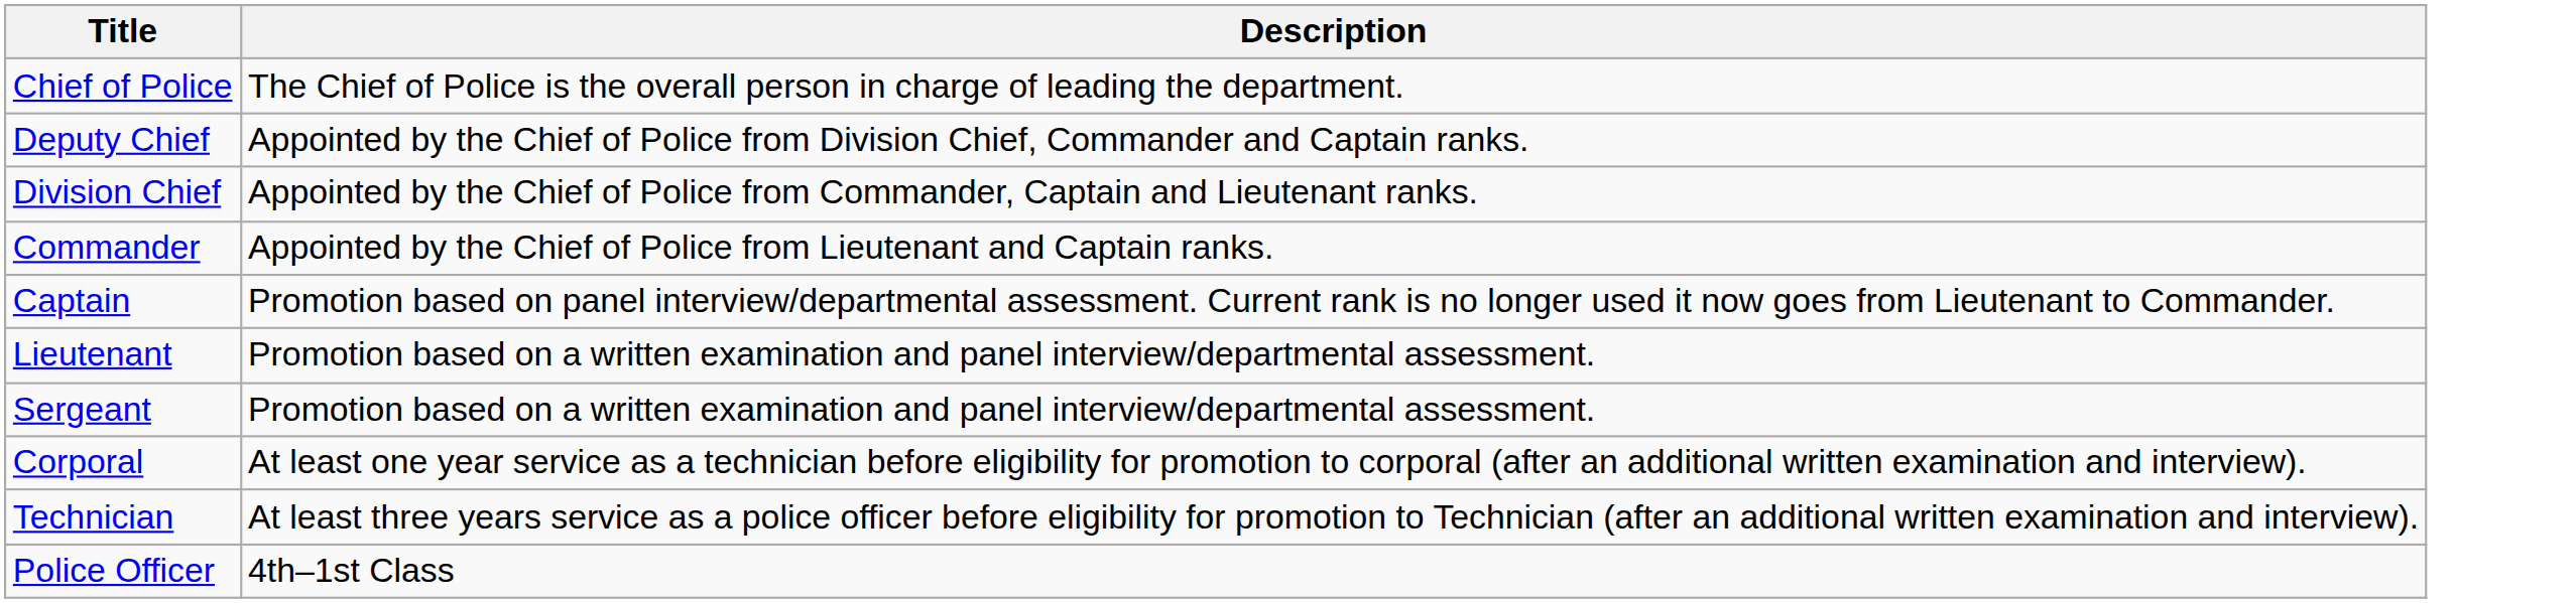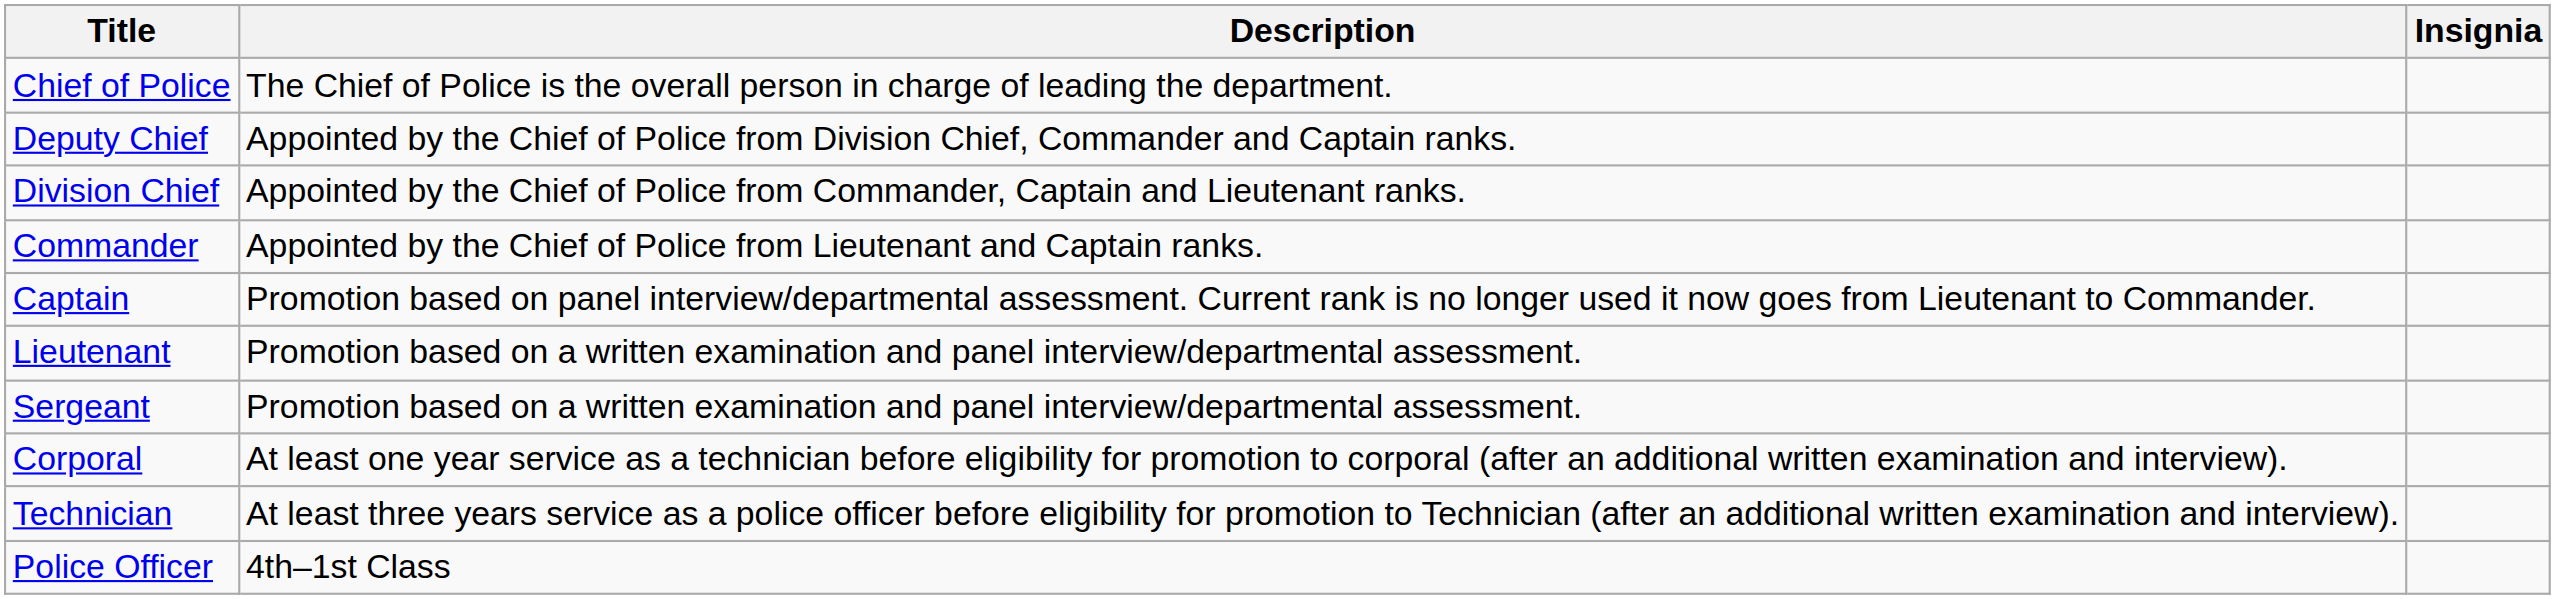+ column: Insignia
